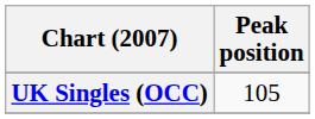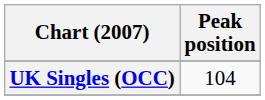UK Singles (OCC) | Peak position: 105 -> 104
